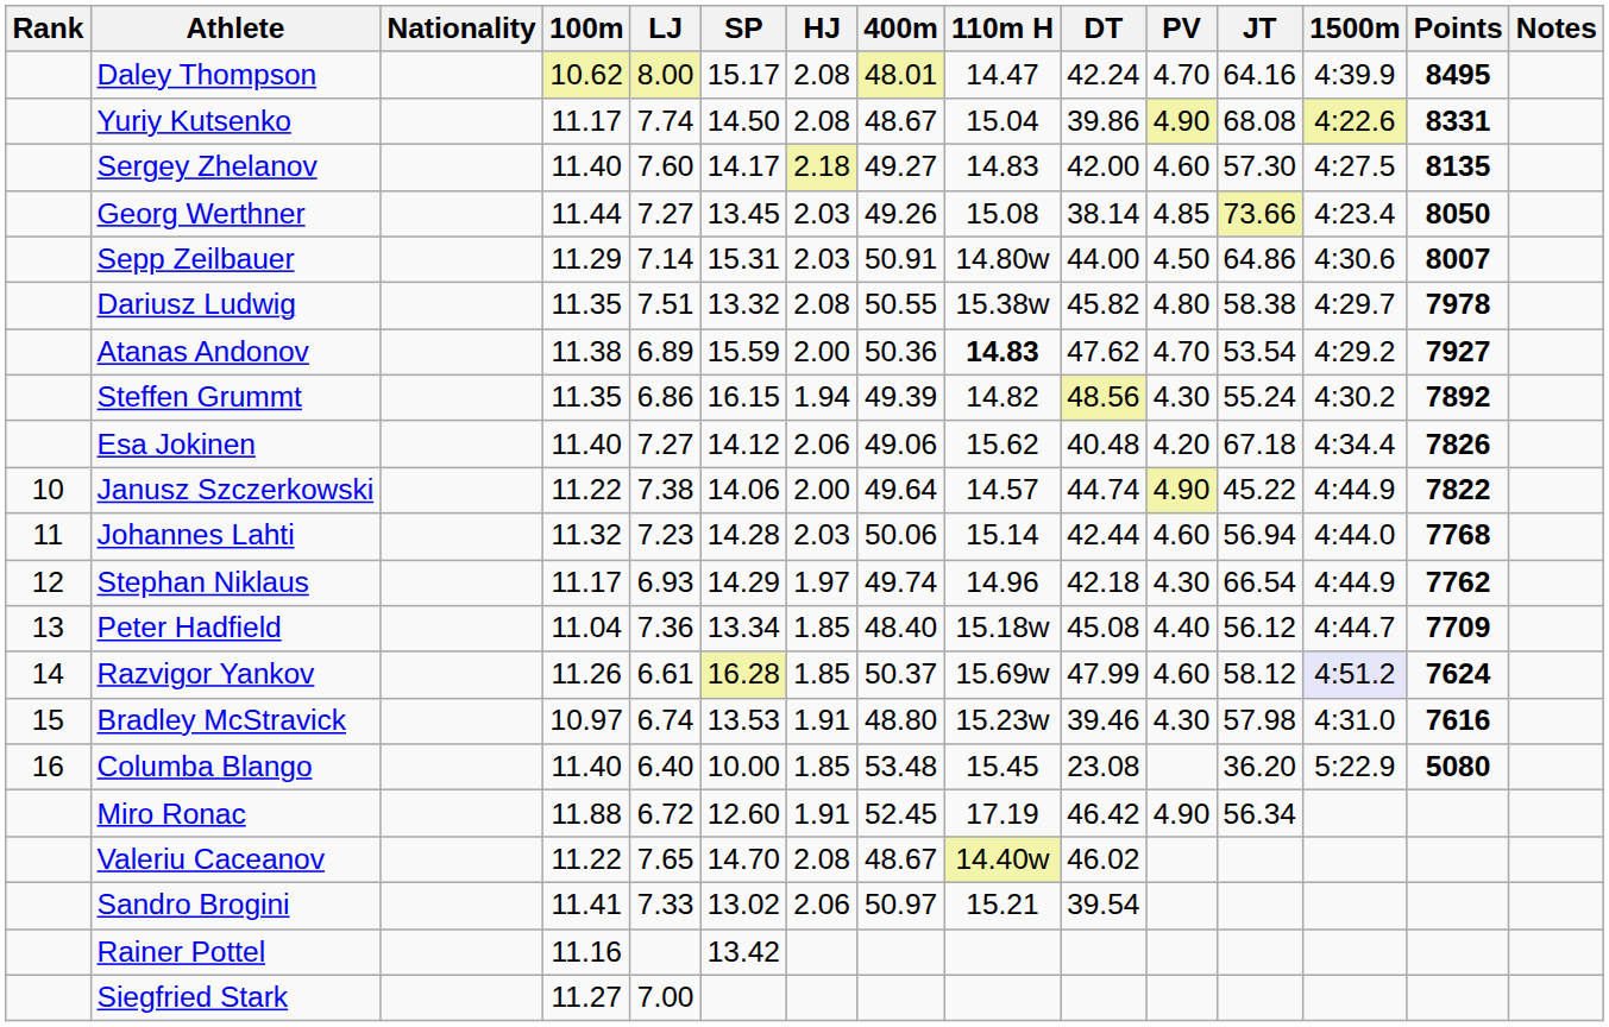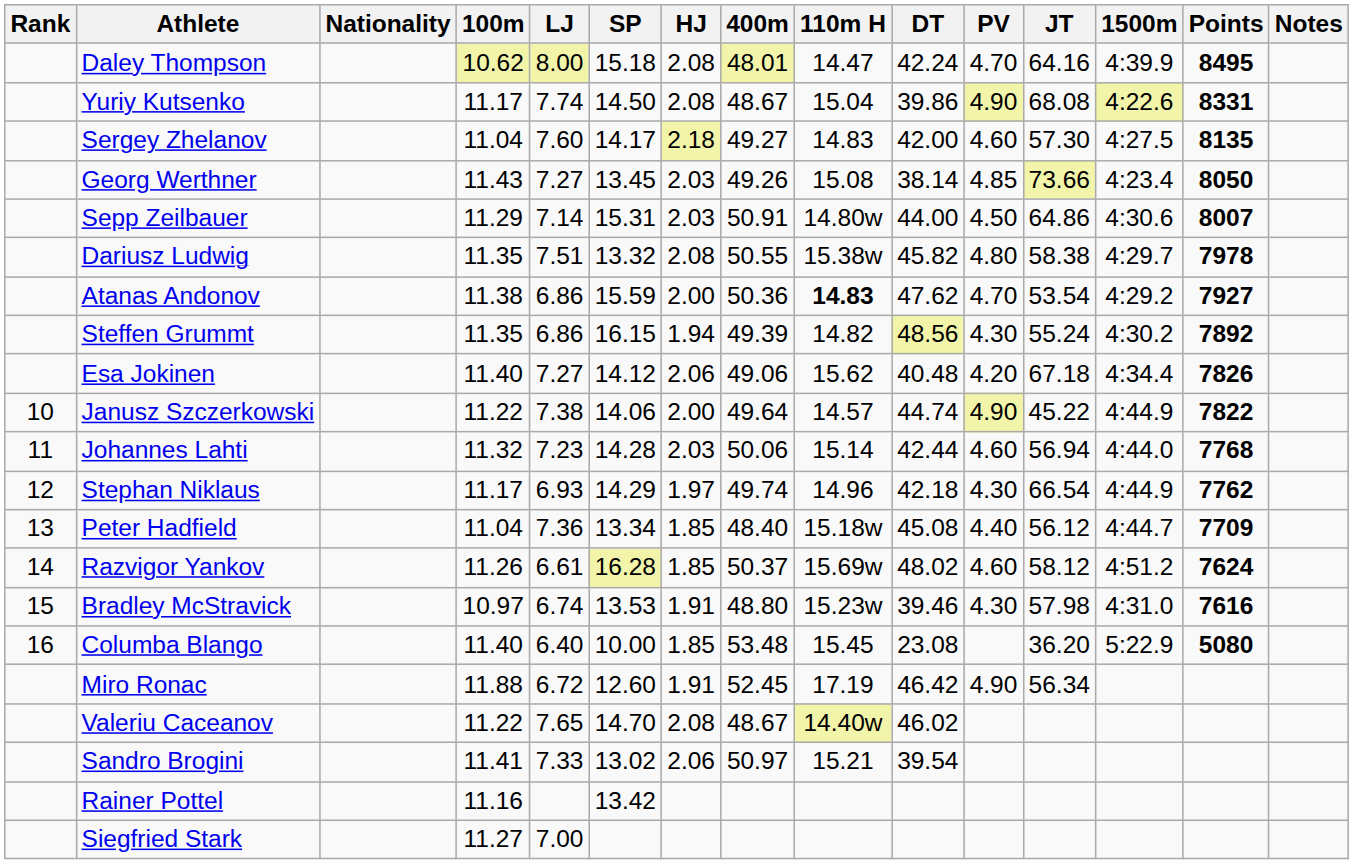Daley Thompson | SP: 15.17 -> 15.18
Sergey Zhelanov | 100m: 11.40 -> 11.04
Georg Werthner | 100m: 11.44 -> 11.43
Atanas Andonov | LJ: 6.89 -> 6.86
Razvigor Yankov | DT: 47.99 -> 48.02
Razvigor Yankov | 1500m: lavender background -> no background
